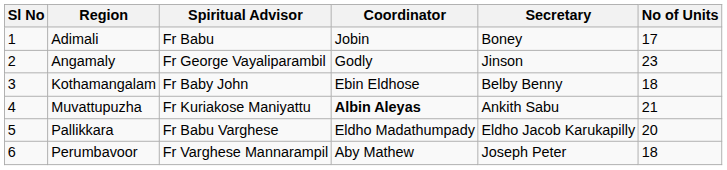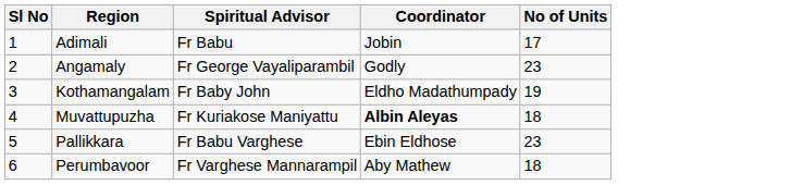- column: Secretary | Boney | Jinson | Belby Benny | Ankith Sabu | Eldho Jacob Karukapilly | Joseph Peter
Kothamangalam | Coordinator: Ebin Eldhose -> Eldho Madathumpady
Kothamangalam | No of Units: 18 -> 19
Muvattupuzha | No of Units: 21 -> 18
Pallikkara | Coordinator: Eldho Madathumpady -> Ebin Eldhose
Pallikkara | No of Units: 20 -> 23
